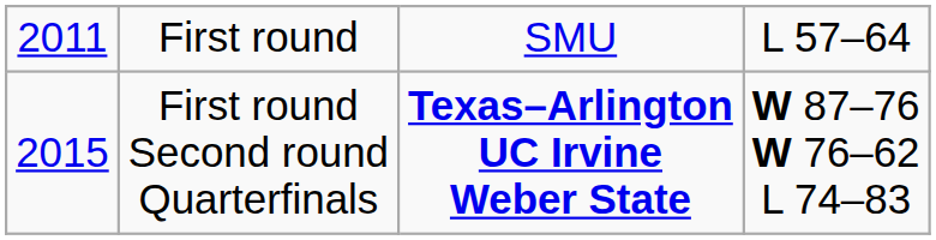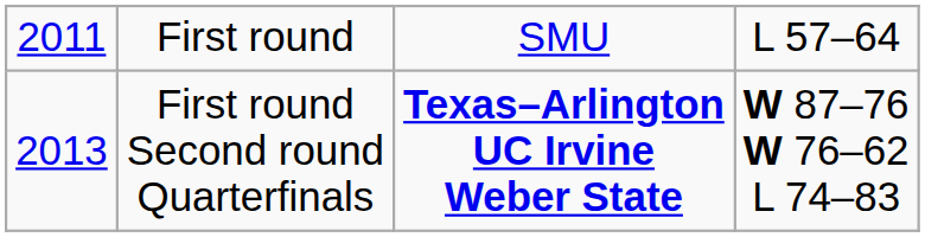First round Second round Quarterfinals | column 1: 2015 -> 2013
